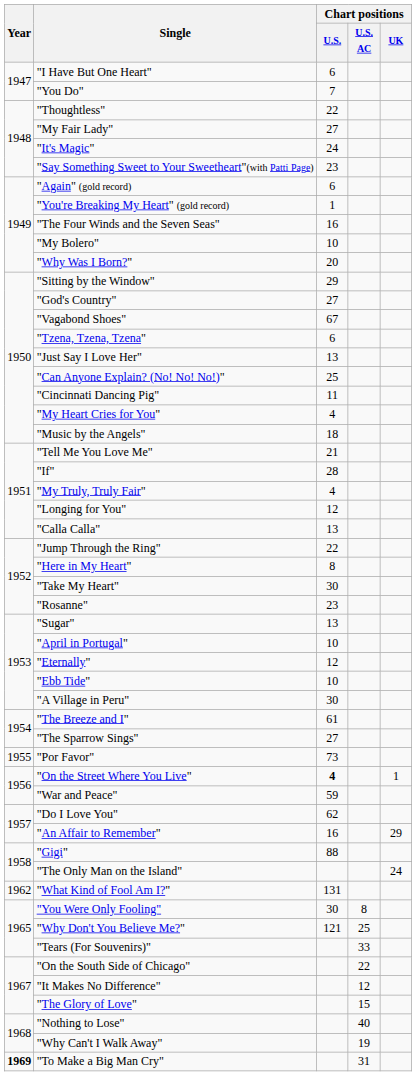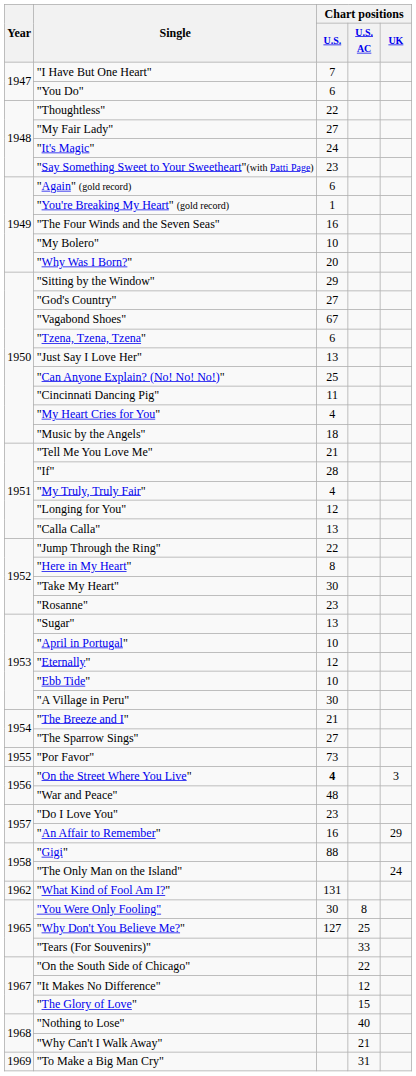"I Have But One Heart" | Chart positions / U.S.: 6 -> 7
"You Do" | Chart positions / U.S.: 7 -> 6
"The Breeze and I" | Chart positions / U.S.: 61 -> 21
"On the Street Where You Live" | Chart positions / UK: 1 -> 3
"War and Peace" | Chart positions / U.S.: 59 -> 48
"Do I Love You" | Chart positions / U.S.: 62 -> 23
"Why Don't You Believe Me?" | Chart positions / U.S.: 121 -> 127
"Why Can't I Walk Away" | Chart positions / U.S. AC: 19 -> 21
"To Make a Big Man Cry" | Year: bold -> normal
